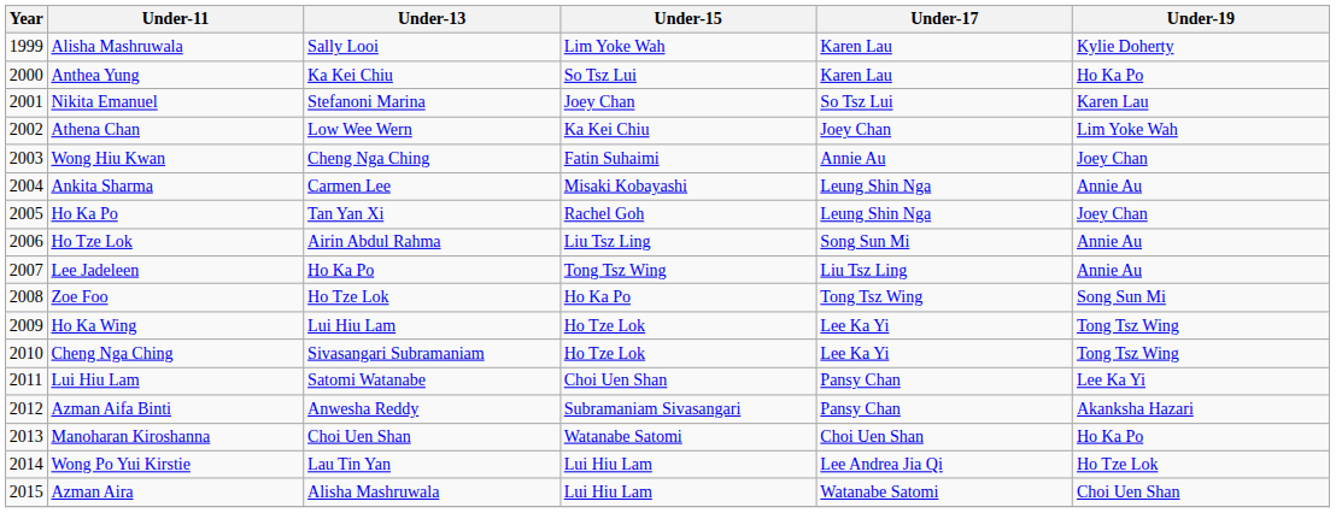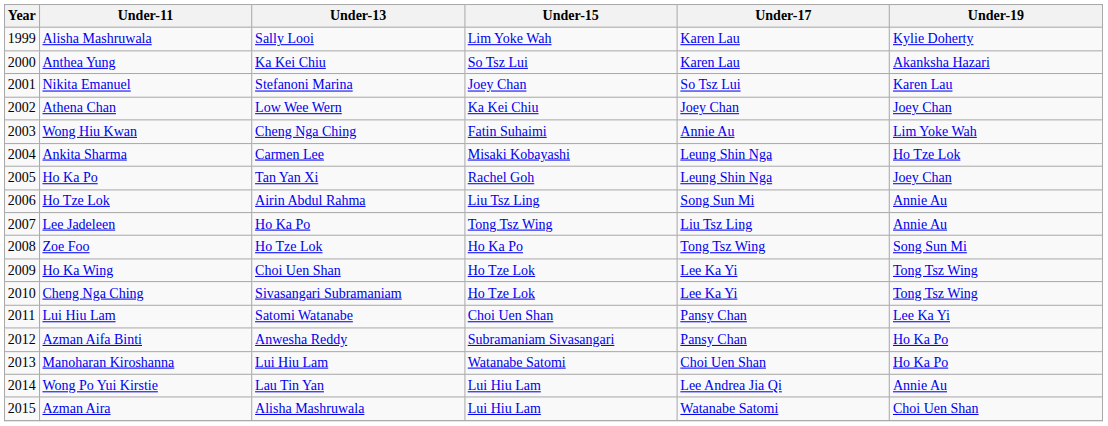Anthea Yung | Under-19: Ho Ka Po -> Akanksha Hazari
Athena Chan | Under-19: Lim Yoke Wah -> Joey Chan
Wong Hiu Kwan | Under-19: Joey Chan -> Lim Yoke Wah
Ankita Sharma | Under-19: Annie Au -> Ho Tze Lok
Ho Ka Wing | Under-13: Lui Hiu Lam -> Choi Uen Shan
Azman Aifa Binti | Under-19: Akanksha Hazari -> Ho Ka Po
Manoharan Kiroshanna | Under-13: Choi Uen Shan -> Lui Hiu Lam
Wong Po Yui Kirstie | Under-19: Ho Tze Lok -> Annie Au
